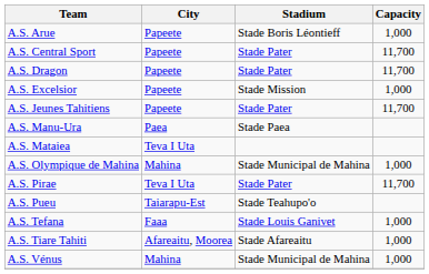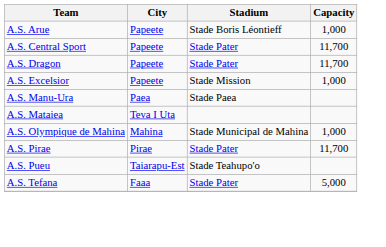- row: A.S. Jeunes Tahitiens | Papeete | Stade Pater | 11,700
A.S. Pirae | City: Teva I Uta -> Pirae
A.S. Tefana | Stadium: Stade Louis Ganivet -> Stade Pater
A.S. Tefana | Capacity: 1,000 -> 5,000
- row: A.S. Tiare Tahiti | Afareaitu, Moorea | Stade Afareaitu | 1,000
- row: A.S. Vénus | Mahina | Stade Municipal de Mahina | 1,000
